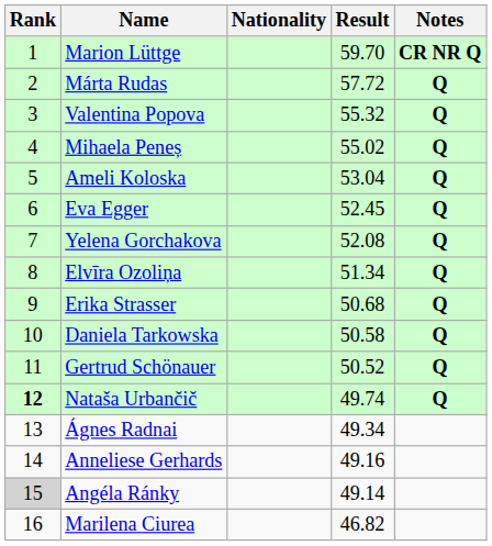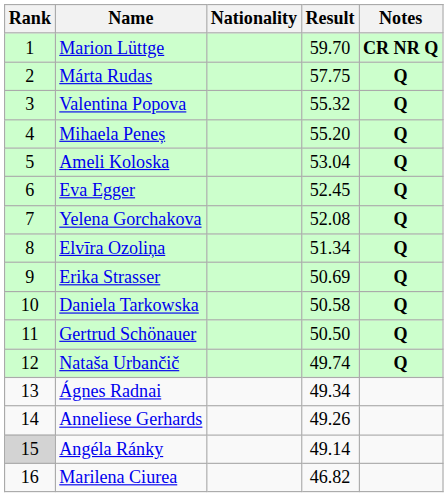Márta Rudas | Result: 57.72 -> 57.75
Mihaela Peneș | Result: 55.02 -> 55.20
Erika Strasser | Result: 50.68 -> 50.69
Gertrud Schönauer | Result: 50.52 -> 50.50
Nataša Urbančič | Rank: bold -> normal
Anneliese Gerhards | Result: 49.16 -> 49.26
